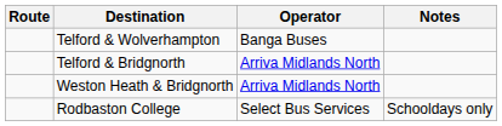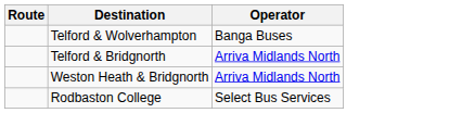- column: Notes | Schooldays only
